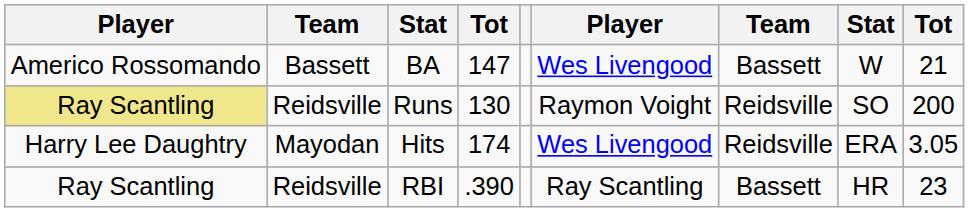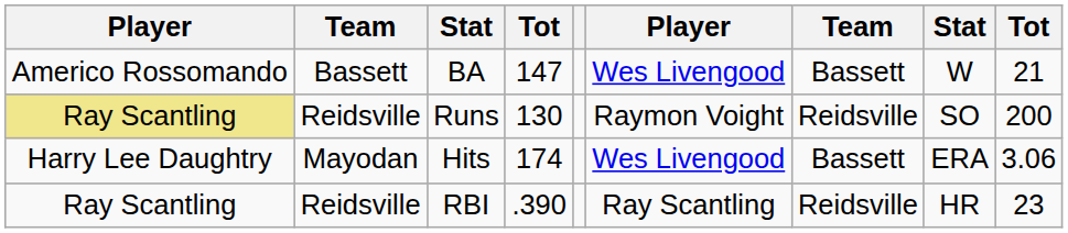Hits | column 7: Reidsville -> Bassett
Hits | column 9: 3.05 -> 3.06
RBI | column 7: Bassett -> Reidsville
